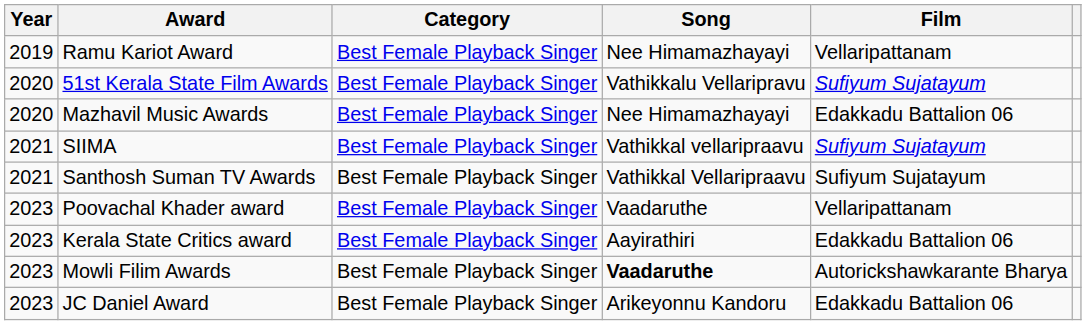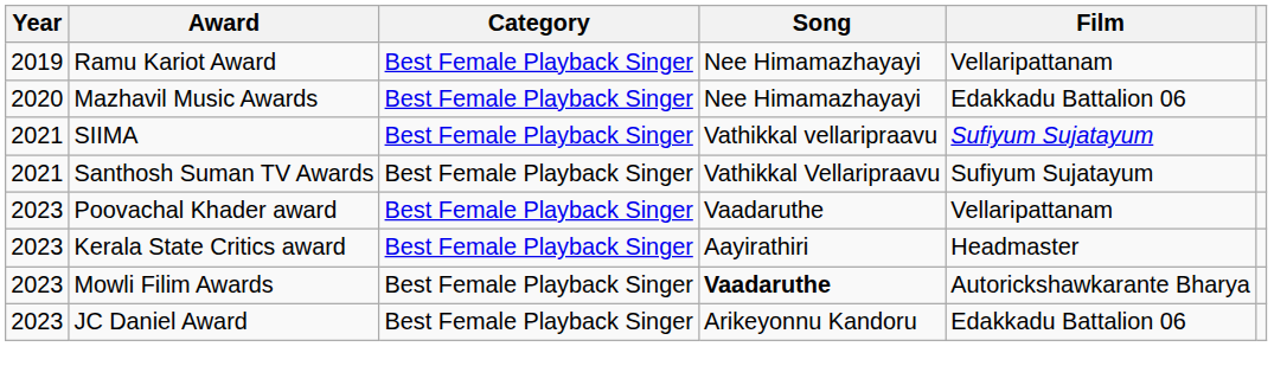- row: 2020 | 51st Kerala State Film Awards | Best Female Playback Singer | Vathikkalu Vellaripravu | Sufiyum Sujatayum
Kerala State Critics award | Film: Edakkadu Battalion 06 -> Headmaster
